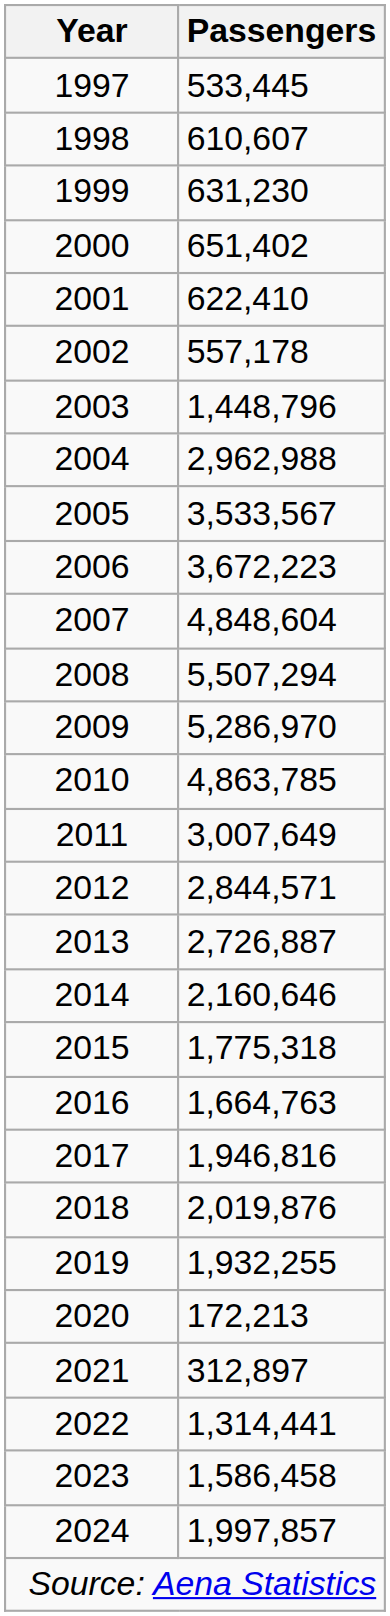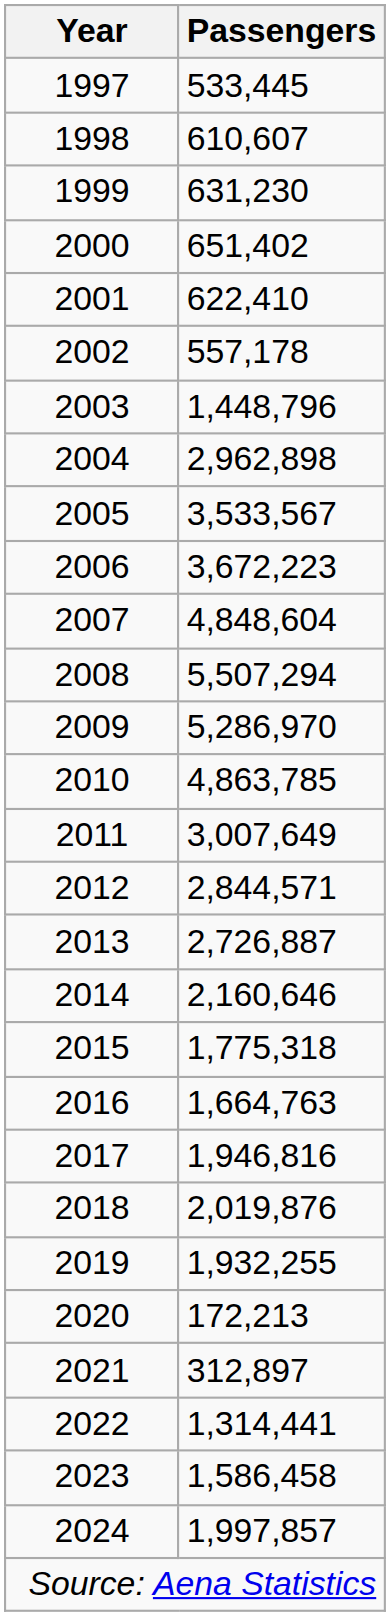2004 | Passengers: 2,962,988 -> 2,962,898
